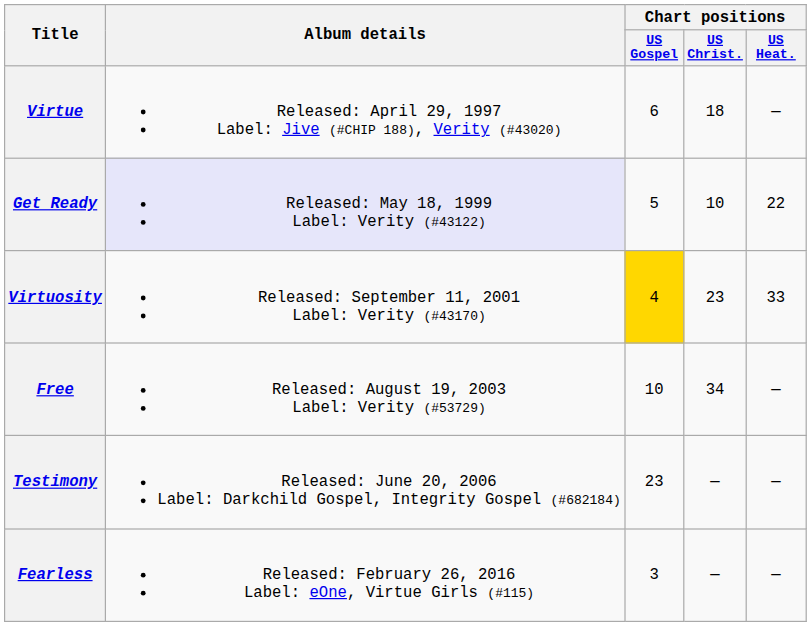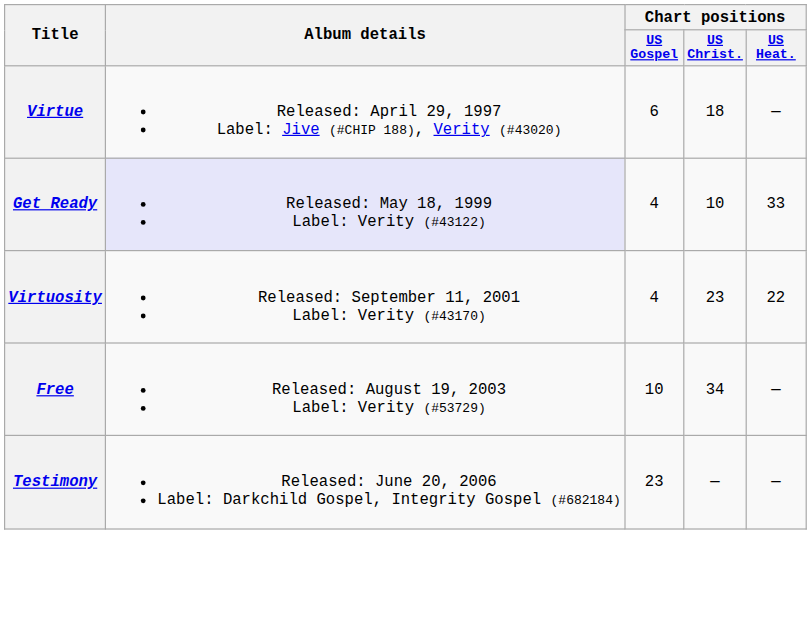Get Ready | Chart positions / US Gospel: 5 -> 4
Get Ready | Chart positions / US Heat.: 22 -> 33
Virtuosity | Chart positions / US Gospel: gold background -> no background
Virtuosity | Chart positions / US Heat.: 33 -> 22
- row: Fearless | Released: February 26, 2016 Label: eOne, Virtue Girls (#115) | 3 | — | —
